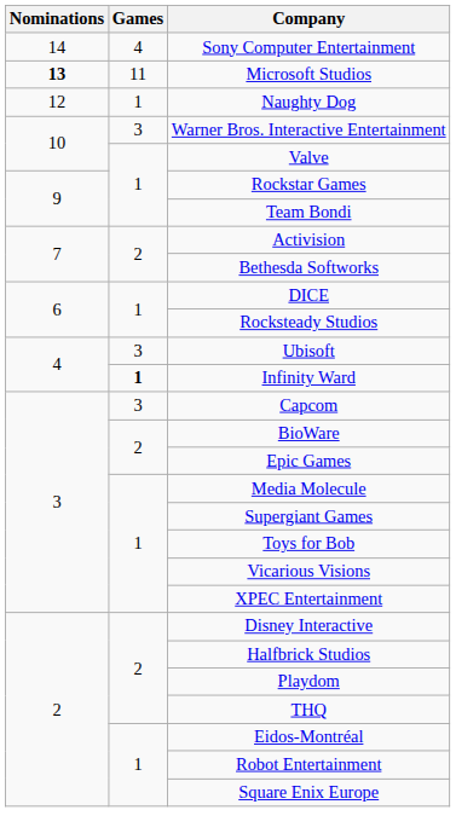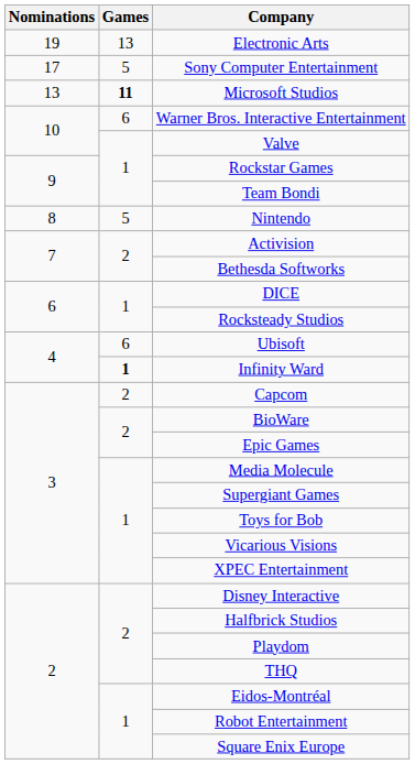+ row: 19 | 13 | Electronic Arts
Sony Computer Entertainment | Nominations: 14 -> 17
Sony Computer Entertainment | Games: 4 -> 5
Microsoft Studios | Nominations: bold -> normal
Microsoft Studios | Games: normal -> bold
- row: 12 | 1 | Naughty Dog
Warner Bros. Interactive Entertainment | Games: 3 -> 6
+ row: 8 | 5 | Nintendo
Ubisoft | Games: 3 -> 6
Capcom | Games: 3 -> 2
